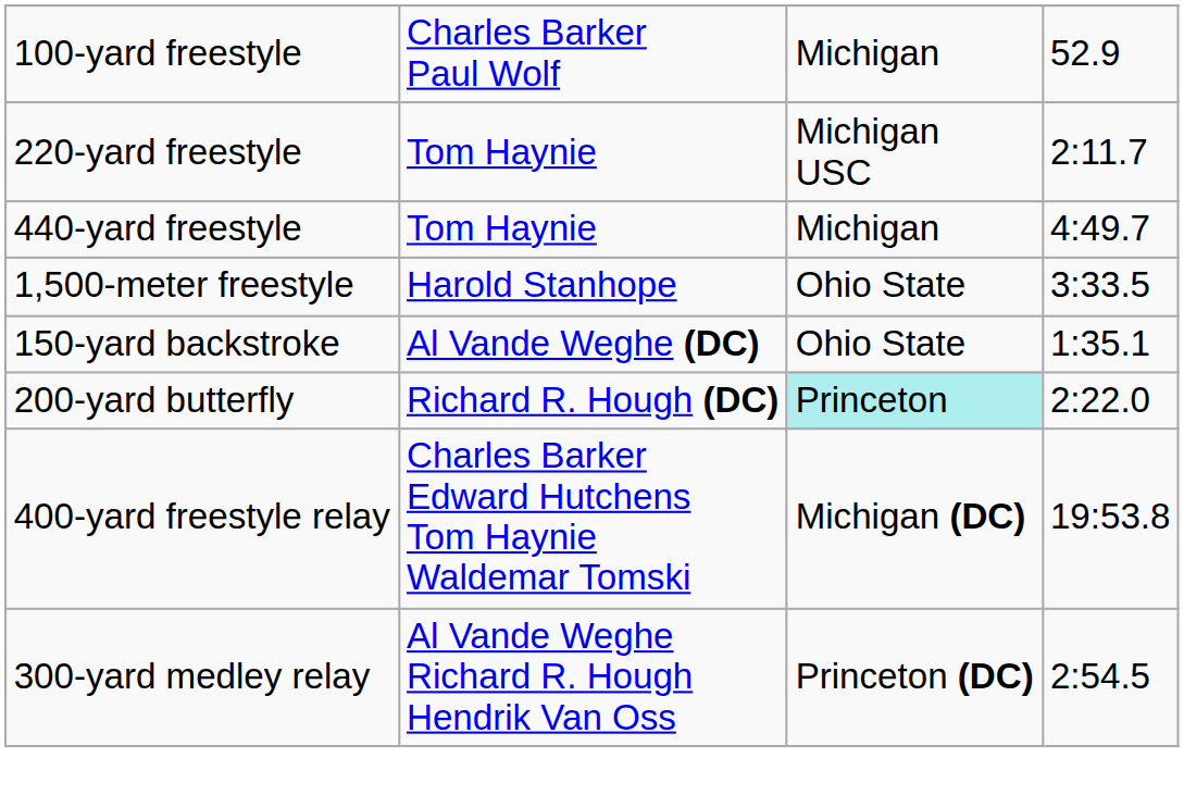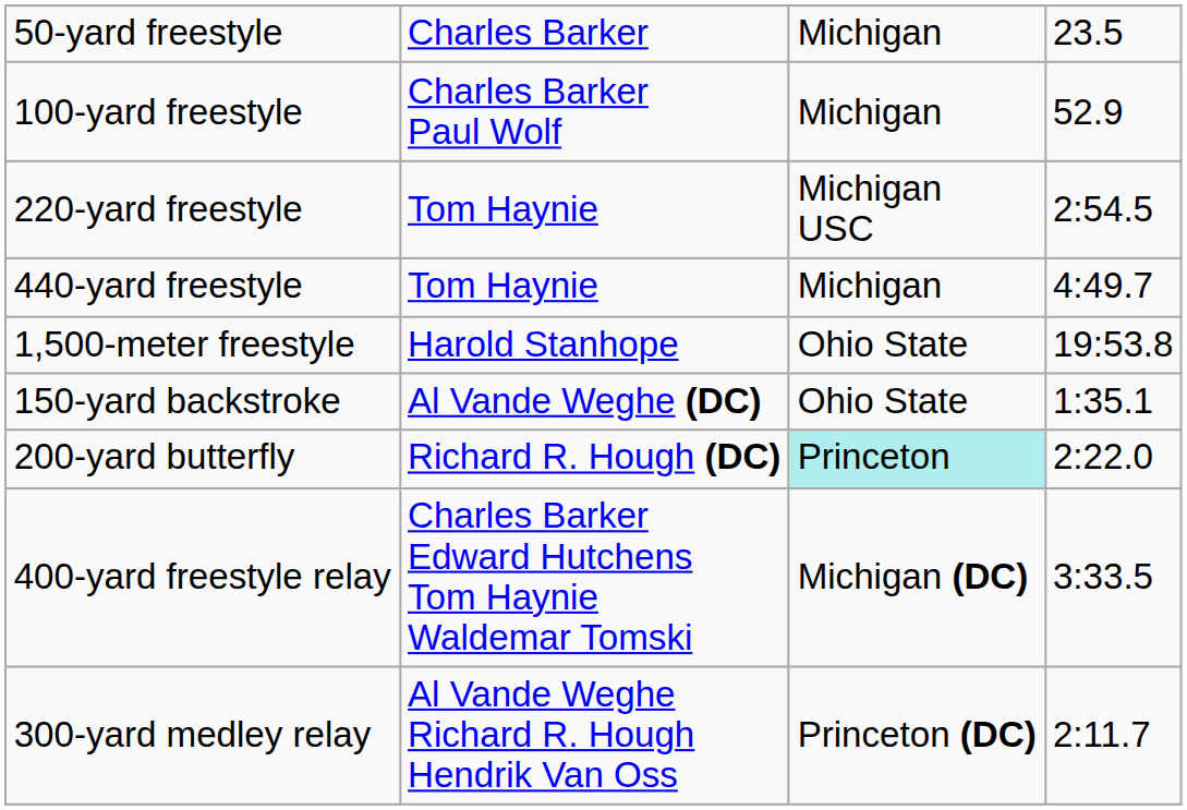+ row: 50-yard freestyle | Charles Barker | Michigan | 23.5
220-yard freestyle | column 4: 2:11.7 -> 2:54.5
1,500-meter freestyle | column 4: 3:33.5 -> 19:53.8
400-yard freestyle relay | column 4: 19:53.8 -> 3:33.5
300-yard medley relay | column 4: 2:54.5 -> 2:11.7
